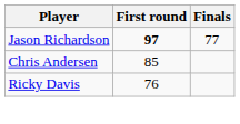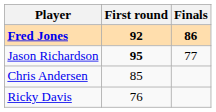+ row: Fred Jones | 92 | 86
Jason Richardson | First round: 97 -> 95
